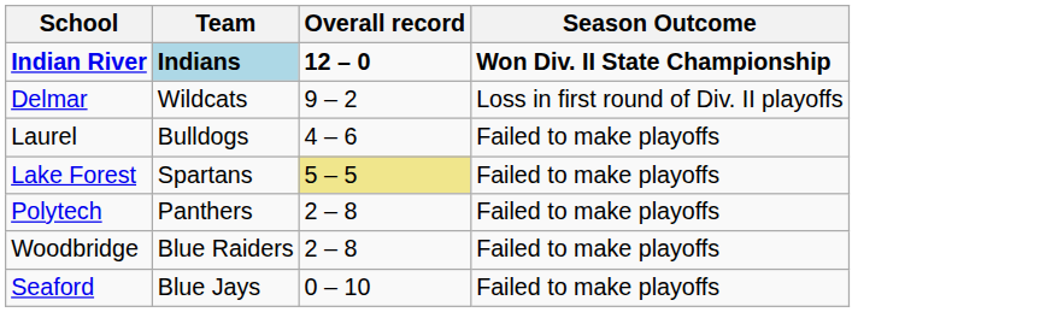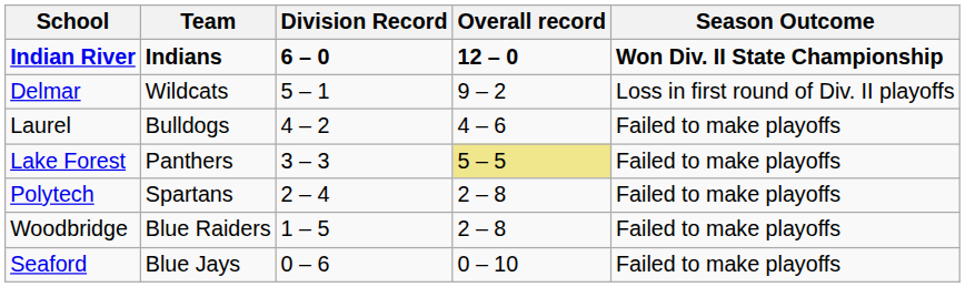+ column: Division Record | 6 – 0 | 5 – 1 | 4 – 2 | 3 – 3 | 2 – 4 | 1 – 5 | 0 – 6
Indian River | Team: lightblue background -> no background
Lake Forest | Team: Spartans -> Panthers
Polytech | Team: Panthers -> Spartans
